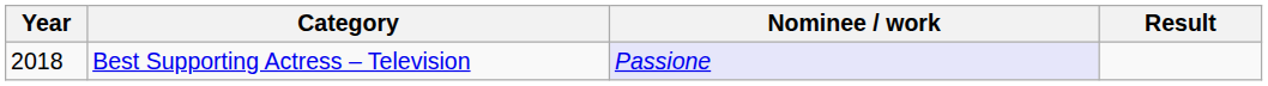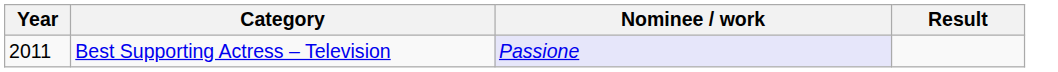Best Supporting Actress – Television | Year: 2018 -> 2011
